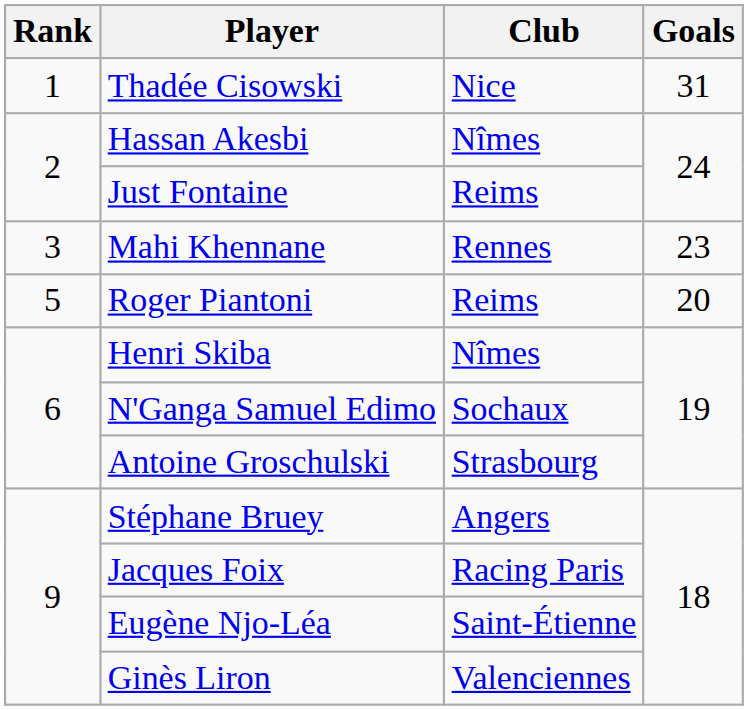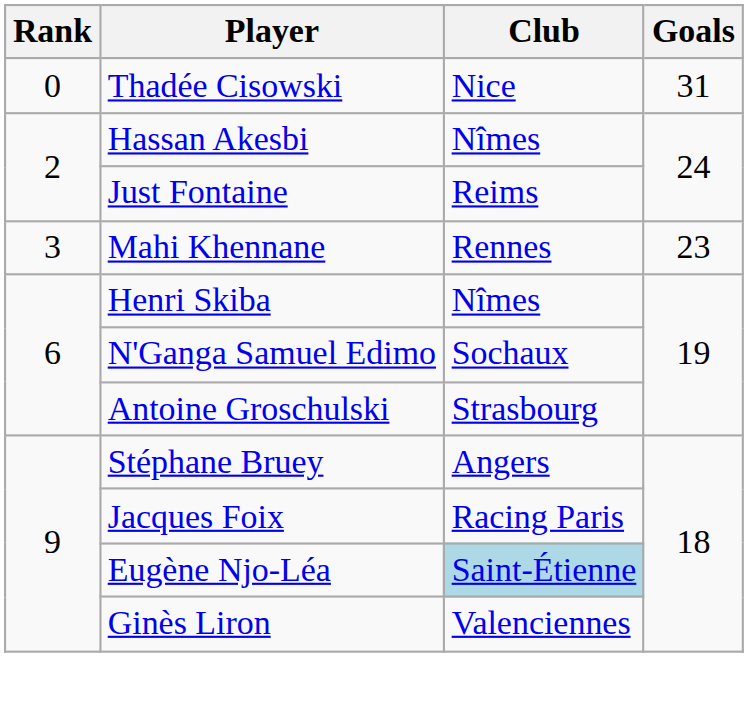Thadée Cisowski | Rank: 1 -> 0
- row: 5 | Roger Piantoni | Reims | 20
Eugène Njo-Léa | Club: no background -> lightblue background
